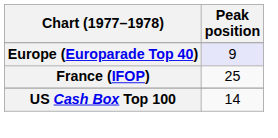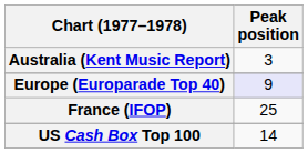+ row: Australia (Kent Music Report) | 3
